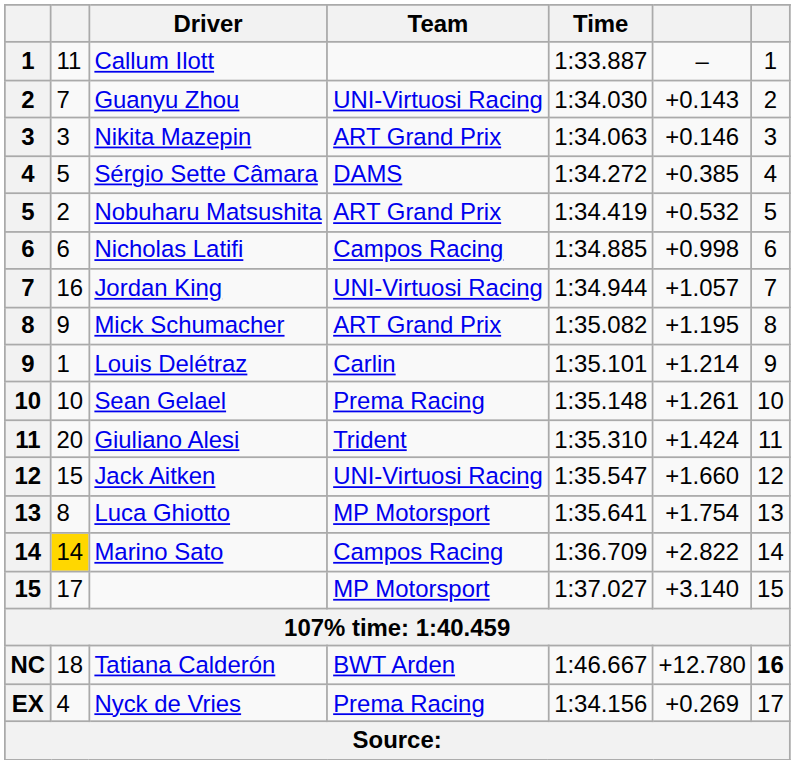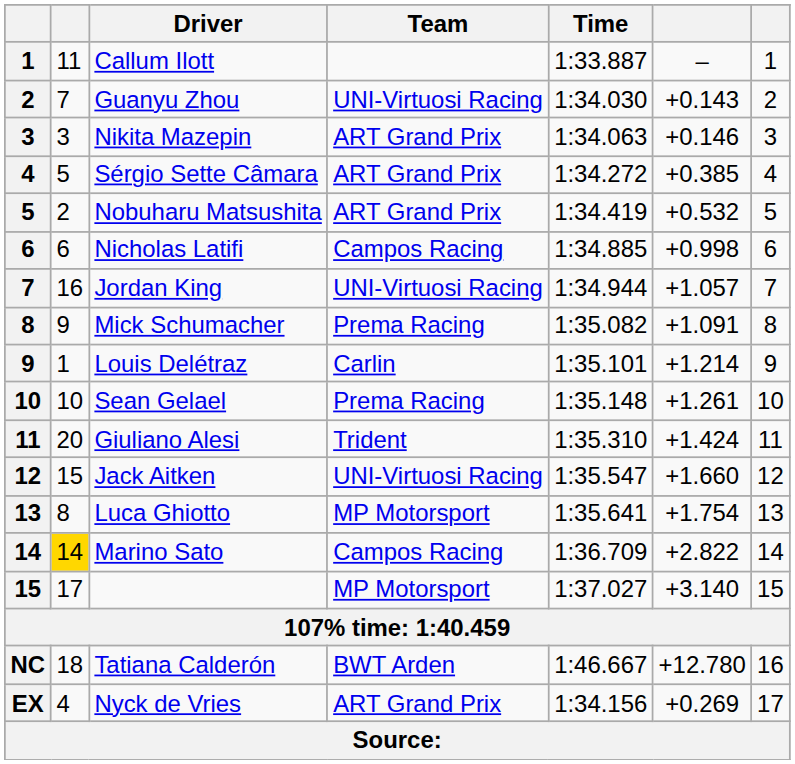Sérgio Sette Câmara | Team: DAMS -> ART Grand Prix
Mick Schumacher | Team: ART Grand Prix -> Prema Racing
Mick Schumacher | column 6: +1.195 -> +1.091
Tatiana Calderón | column 7: bold -> normal
Nyck de Vries | Team: Prema Racing -> ART Grand Prix
